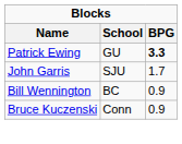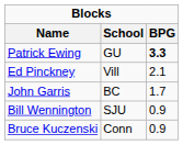+ row: Ed Pinckney | Vill | 2.1
John Garris | School: SJU -> BC
Bill Wennington | School: BC -> SJU
